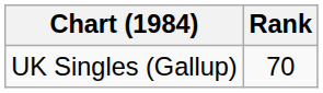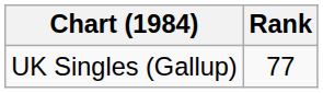UK Singles (Gallup) | Rank: 70 -> 77
